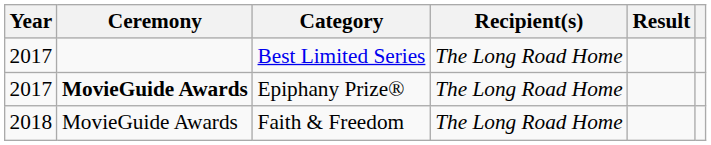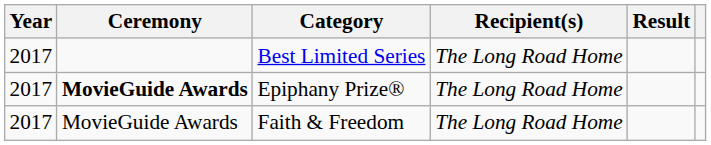Faith & Freedom | Year: 2018 -> 2017
